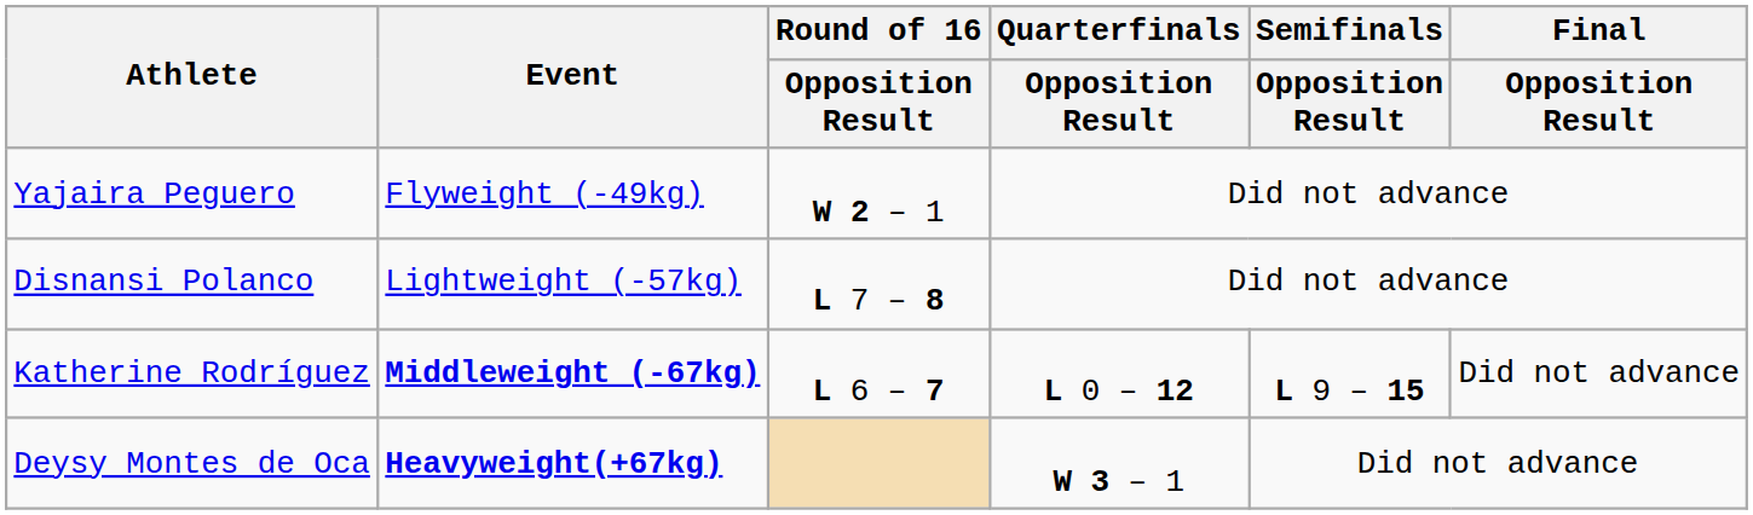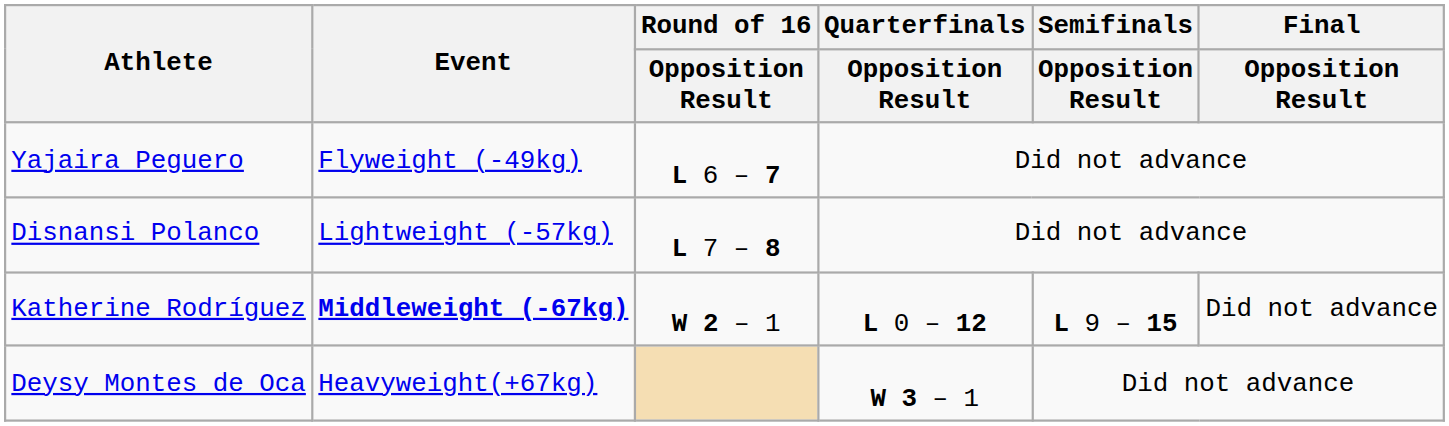Yajaira Peguero | Round of 16 / Opposition Result: W 2 – 1 -> L 6 – 7
Katherine Rodríguez | Round of 16 / Opposition Result: L 6 – 7 -> W 2 – 1
Deysy Montes de Oca | Event: bold -> normal
